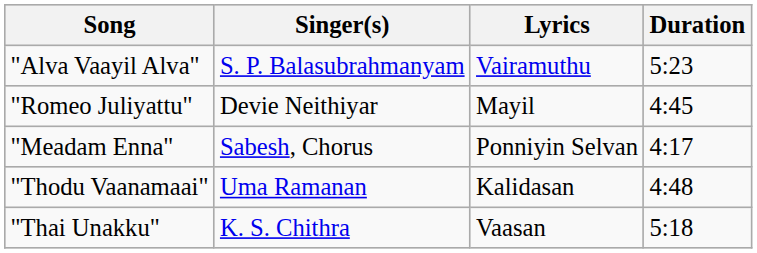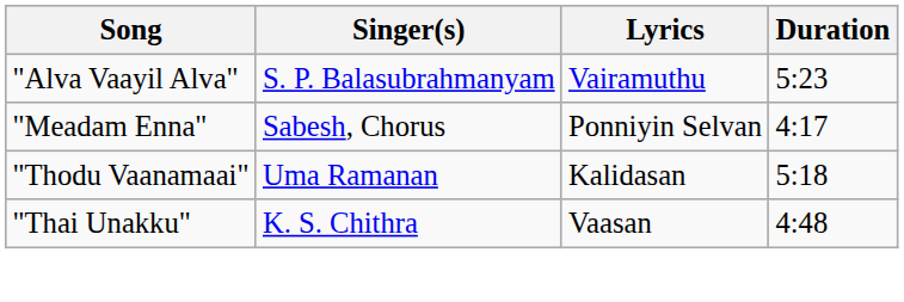- row: "Romeo Juliyattu" | Devie Neithiyar | Mayil | 4:45
"Thodu Vaanamaai" | Duration: 4:48 -> 5:18
"Thai Unakku" | Duration: 5:18 -> 4:48
